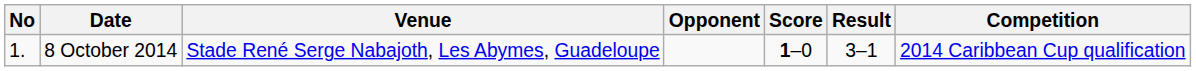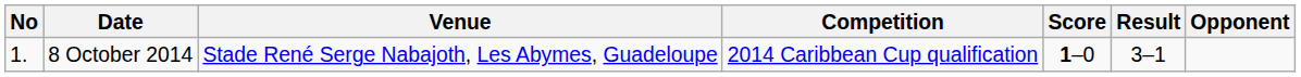columns swapped: Opponent <-> Competition
